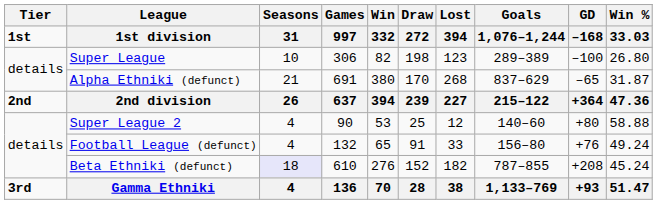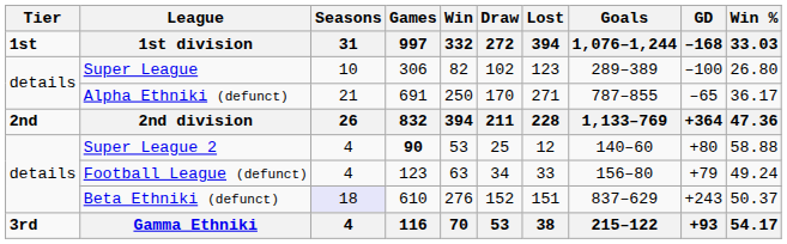Super League | Draw: 198 -> 102
Alpha Ethniki (defunct) | Win: 380 -> 250
Alpha Ethniki (defunct) | Lost: 268 -> 271
Alpha Ethniki (defunct) | Goals: 837–629 -> 787–855
Alpha Ethniki (defunct) | Win %: 31.87 -> 36.17
2nd division | Games: 637 -> 832
2nd division | Draw: 239 -> 211
2nd division | Lost: 227 -> 228
2nd division | Goals: 215–122 -> 1,133–769
Super League 2 | Games: normal -> bold
Football League (defunct) | Games: 132 -> 123
Football League (defunct) | Win: 65 -> 63
Football League (defunct) | Draw: 91 -> 34
Football League (defunct) | GD: +76 -> +79
Beta Ethniki (defunct) | Lost: 182 -> 151
Beta Ethniki (defunct) | Goals: 787–855 -> 837–629
Beta Ethniki (defunct) | GD: +208 -> +243
Beta Ethniki (defunct) | Win %: 45.24 -> 50.37
Gamma Ethniki | Games: 136 -> 116
Gamma Ethniki | Draw: 28 -> 53
Gamma Ethniki | Goals: 1,133–769 -> 215–122
Gamma Ethniki | Win %: 51.47 -> 54.17
